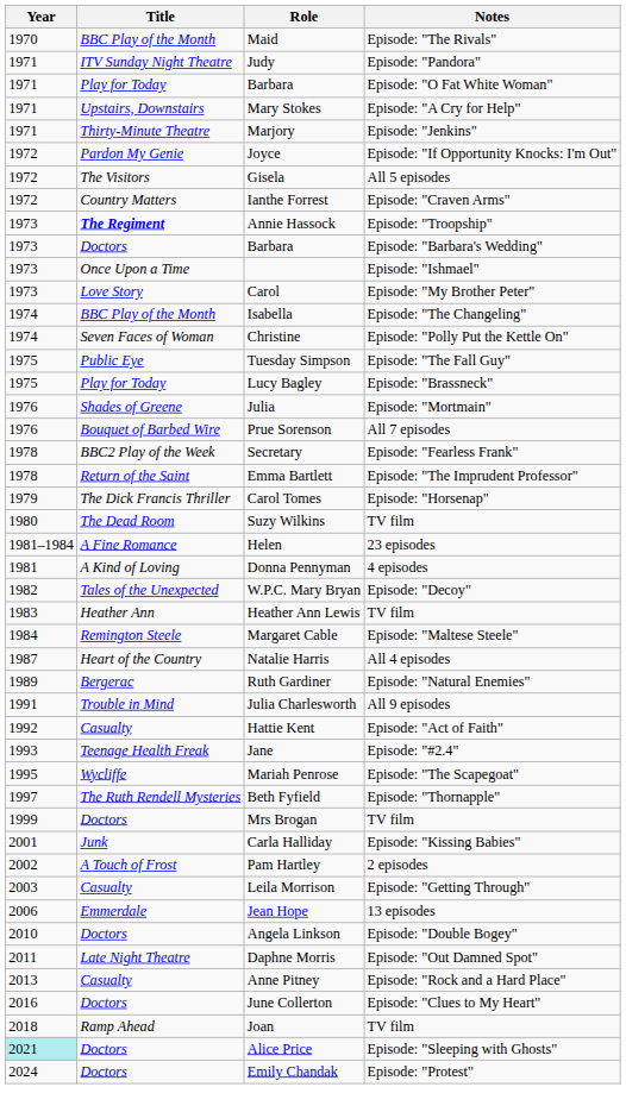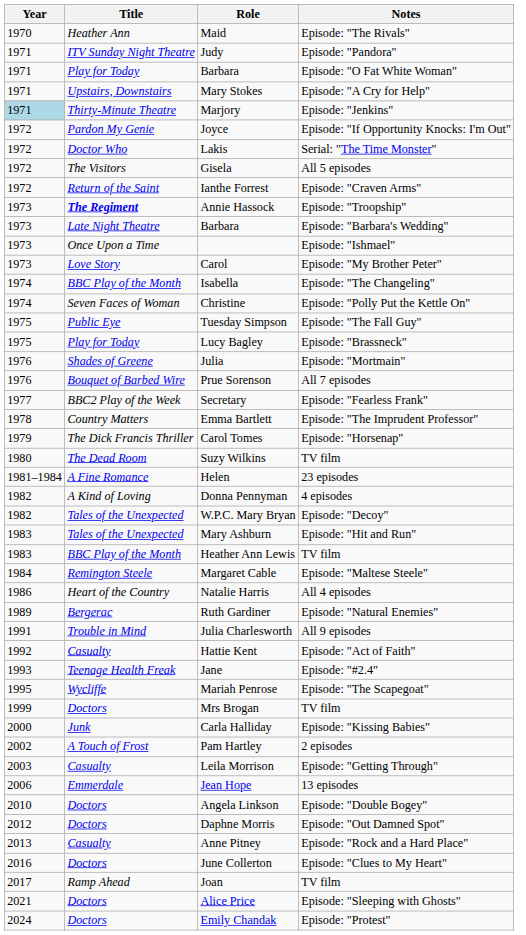Maid | Title: BBC Play of the Month -> Heather Ann
Marjory | Year: no background -> lightblue background
+ row: 1972 | Doctor Who | Lakis | Serial: "The Time Monster"
Ianthe Forrest | Title: Country Matters -> Return of the Saint
Barbara / Episode: "Barbara's Wedding" | Title: Doctors -> Late Night Theatre
Secretary | Year: 1978 -> 1977
Emma Bartlett | Title: Return of the Saint -> Country Matters
Donna Pennyman | Year: 1981 -> 1982
+ row: 1983 | Tales of the Unexpected | Mary Ashburn | Episode: "Hit and Run"
Heather Ann Lewis | Title: Heather Ann -> BBC Play of the Month
Natalie Harris | Year: 1987 -> 1986
- row: 1997 | The Ruth Rendell Mysteries | Beth Fyfield | Episode: "Thornapple"
Carla Halliday | Year: 2001 -> 2000
Daphne Morris | Year: 2011 -> 2012
Daphne Morris | Title: Late Night Theatre -> Doctors
Joan | Year: 2018 -> 2017
Alice Price | Year: paleturquoise background -> no background
